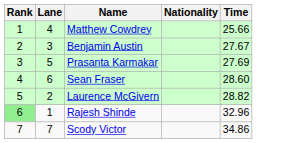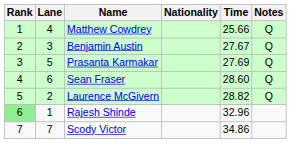+ column: Notes | Q | Q | Q | Q | Q
